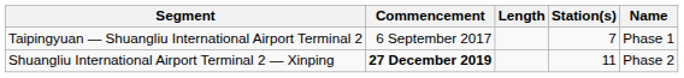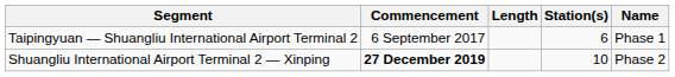Taipingyuan — Shuangliu International Airport Terminal 2 | Station(s): 7 -> 6
Shuangliu International Airport Terminal 2 — Xinping | Station(s): 11 -> 10
